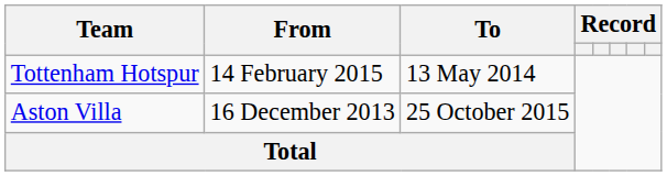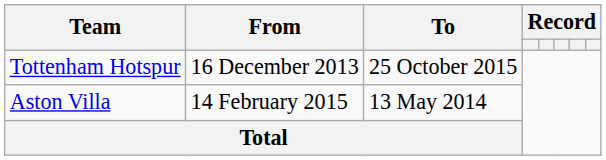Tottenham Hotspur | From: 14 February 2015 -> 16 December 2013
Tottenham Hotspur | To: 13 May 2014 -> 25 October 2015
Aston Villa | From: 16 December 2013 -> 14 February 2015
Aston Villa | To: 25 October 2015 -> 13 May 2014
